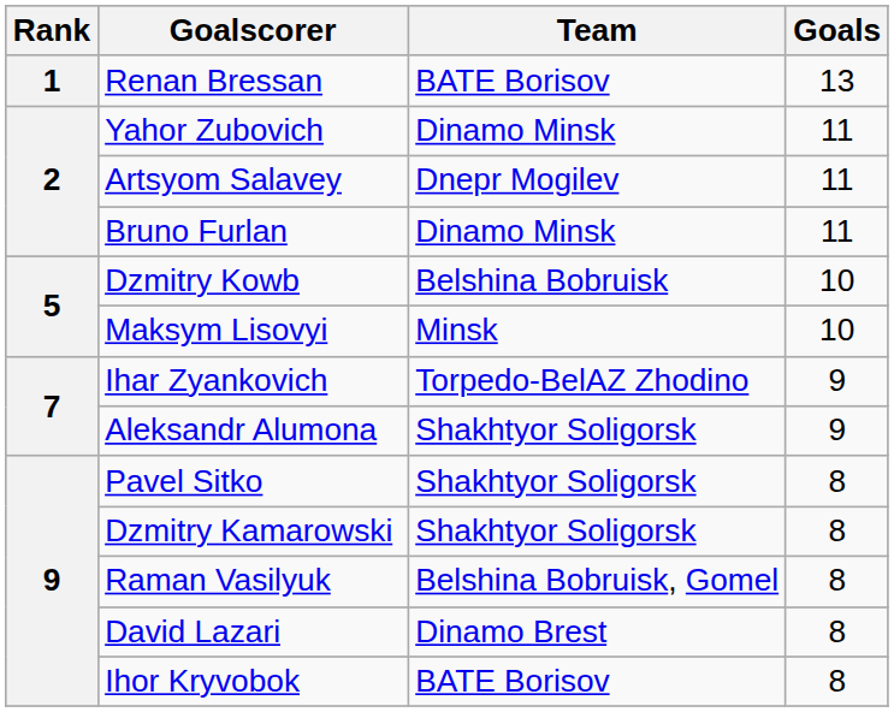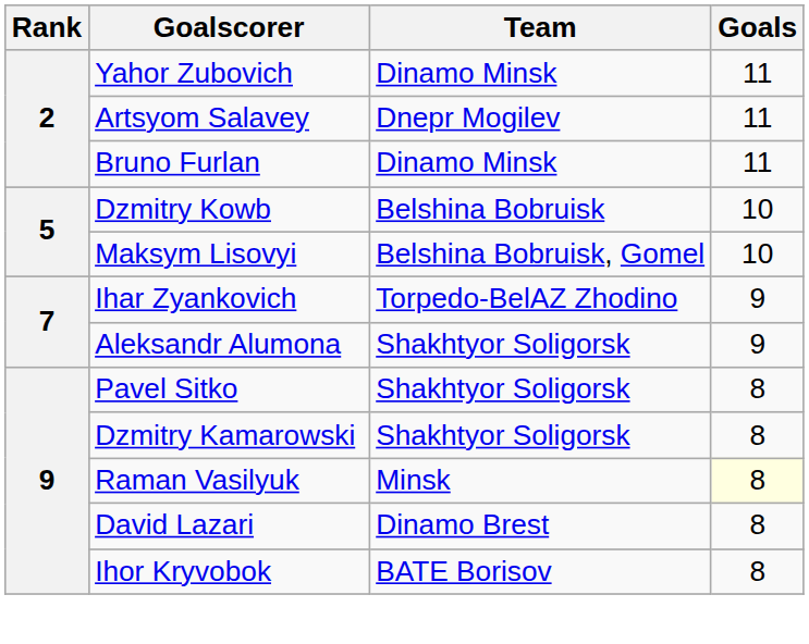- row: 1 | Renan Bressan | BATE Borisov | 13
Maksym Lisovyi | Team: Minsk -> Belshina Bobruisk, Gomel
Raman Vasilyuk | Team: Belshina Bobruisk, Gomel -> Minsk
Raman Vasilyuk | Goals: no background -> lightyellow background
